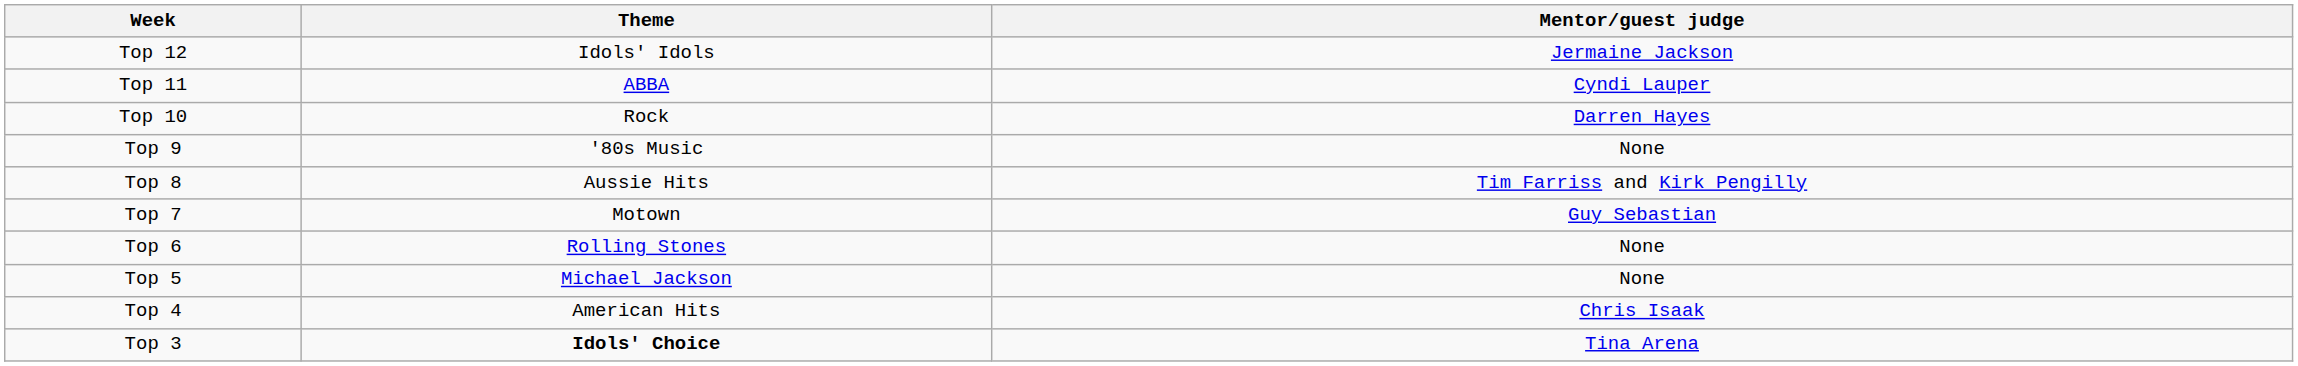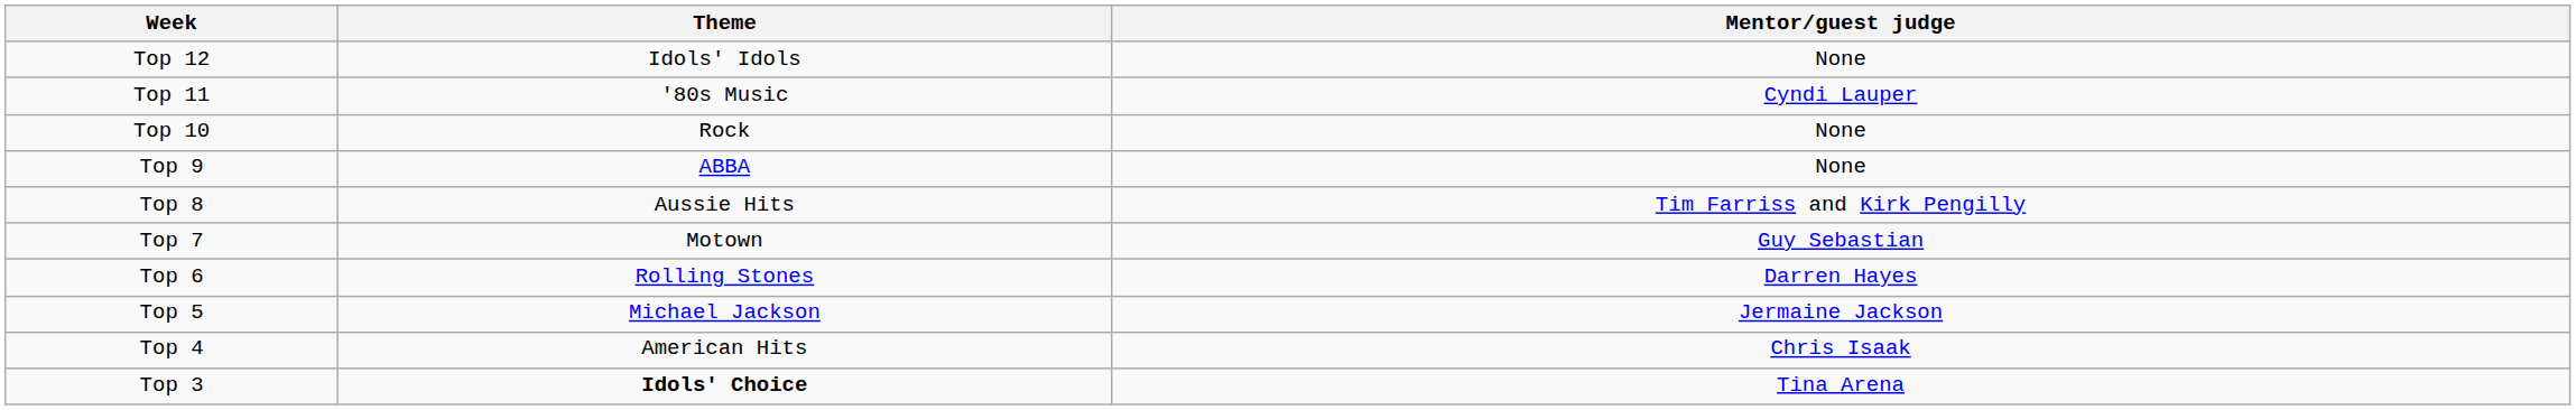Top 12 | Mentor/guest judge: Jermaine Jackson -> None
Top 11 | Theme: ABBA -> '80s Music
Top 10 | Mentor/guest judge: Darren Hayes -> None
Top 9 | Theme: '80s Music -> ABBA
Top 6 | Mentor/guest judge: None -> Darren Hayes
Top 5 | Mentor/guest judge: None -> Jermaine Jackson
